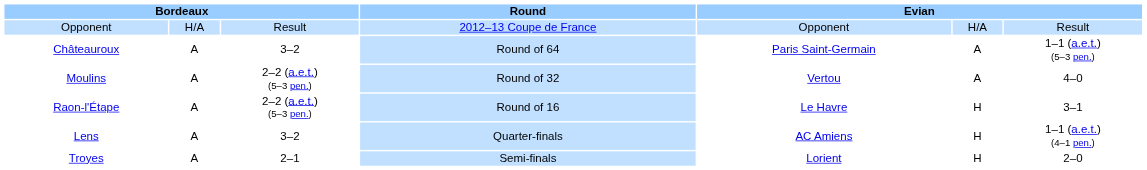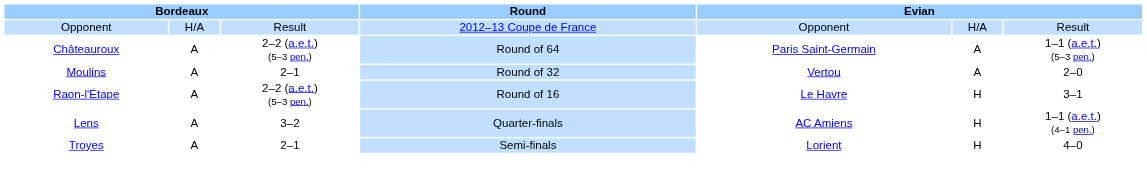Châteauroux | column 3: 3–2 -> 2–2 (a.e.t.) (5–3 pen.)
Moulins | column 3: 2–2 (a.e.t.) (5–3 pen.) -> 2–1
Moulins | column 7: 4–0 -> 2–0
Troyes | column 7: 2–0 -> 4–0
